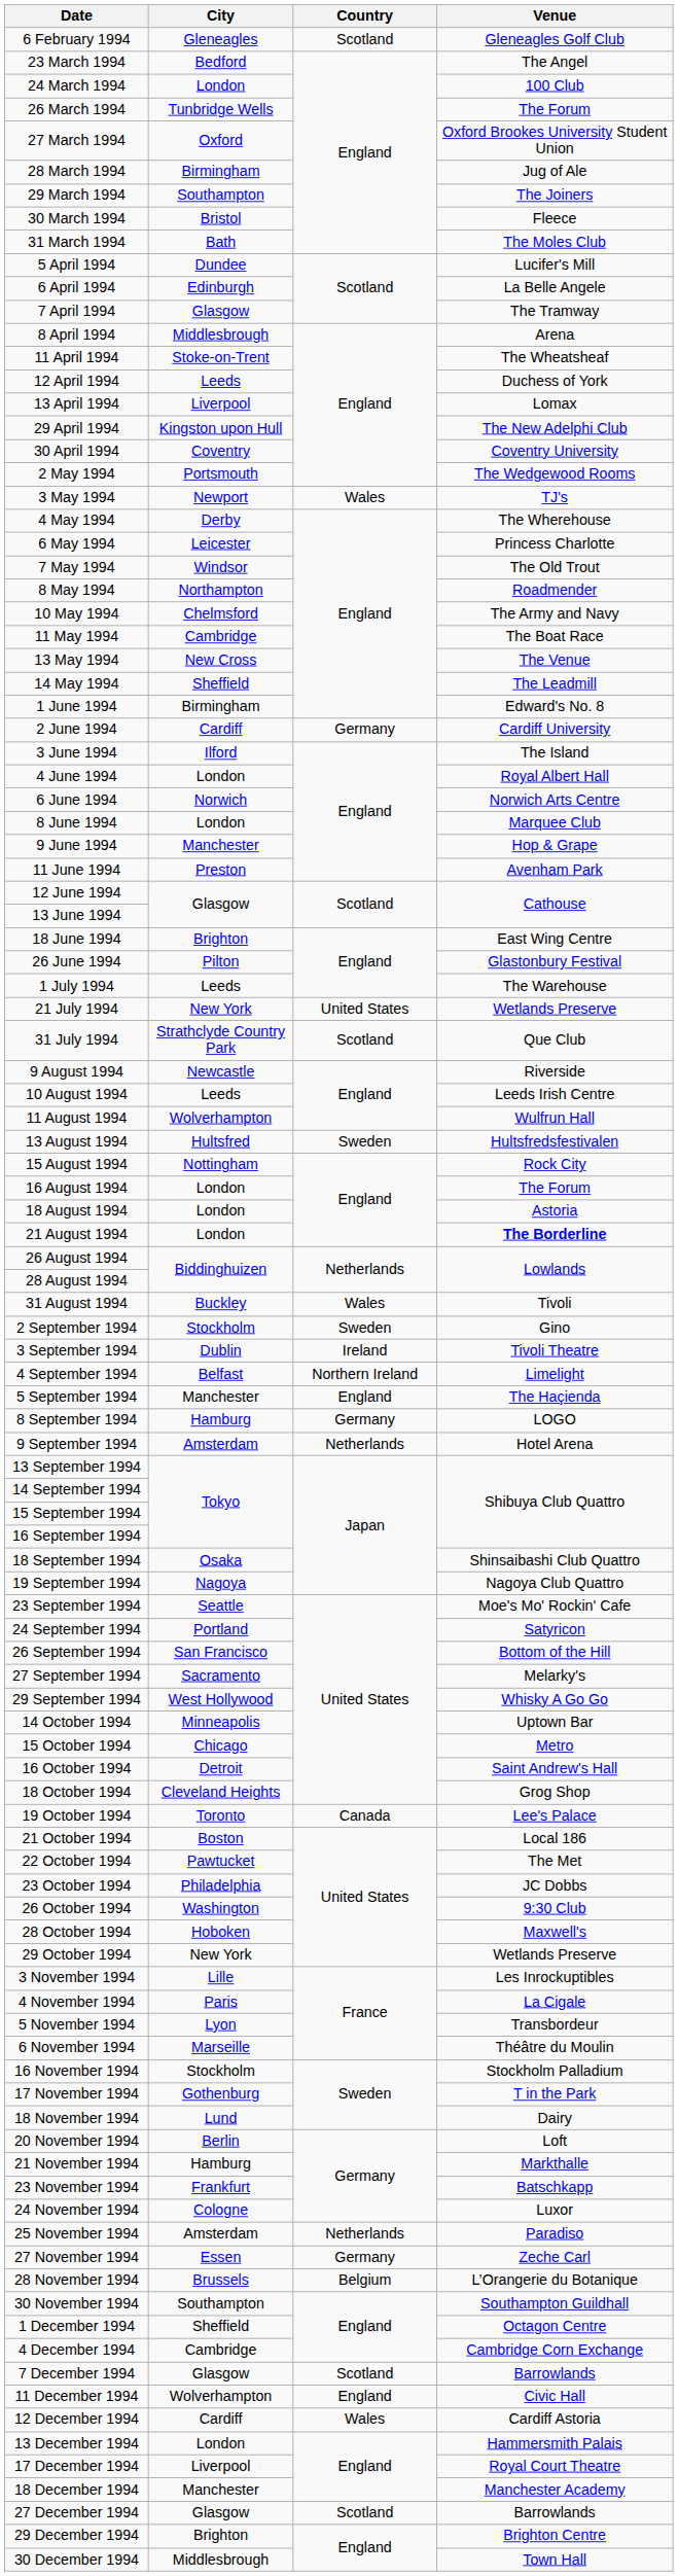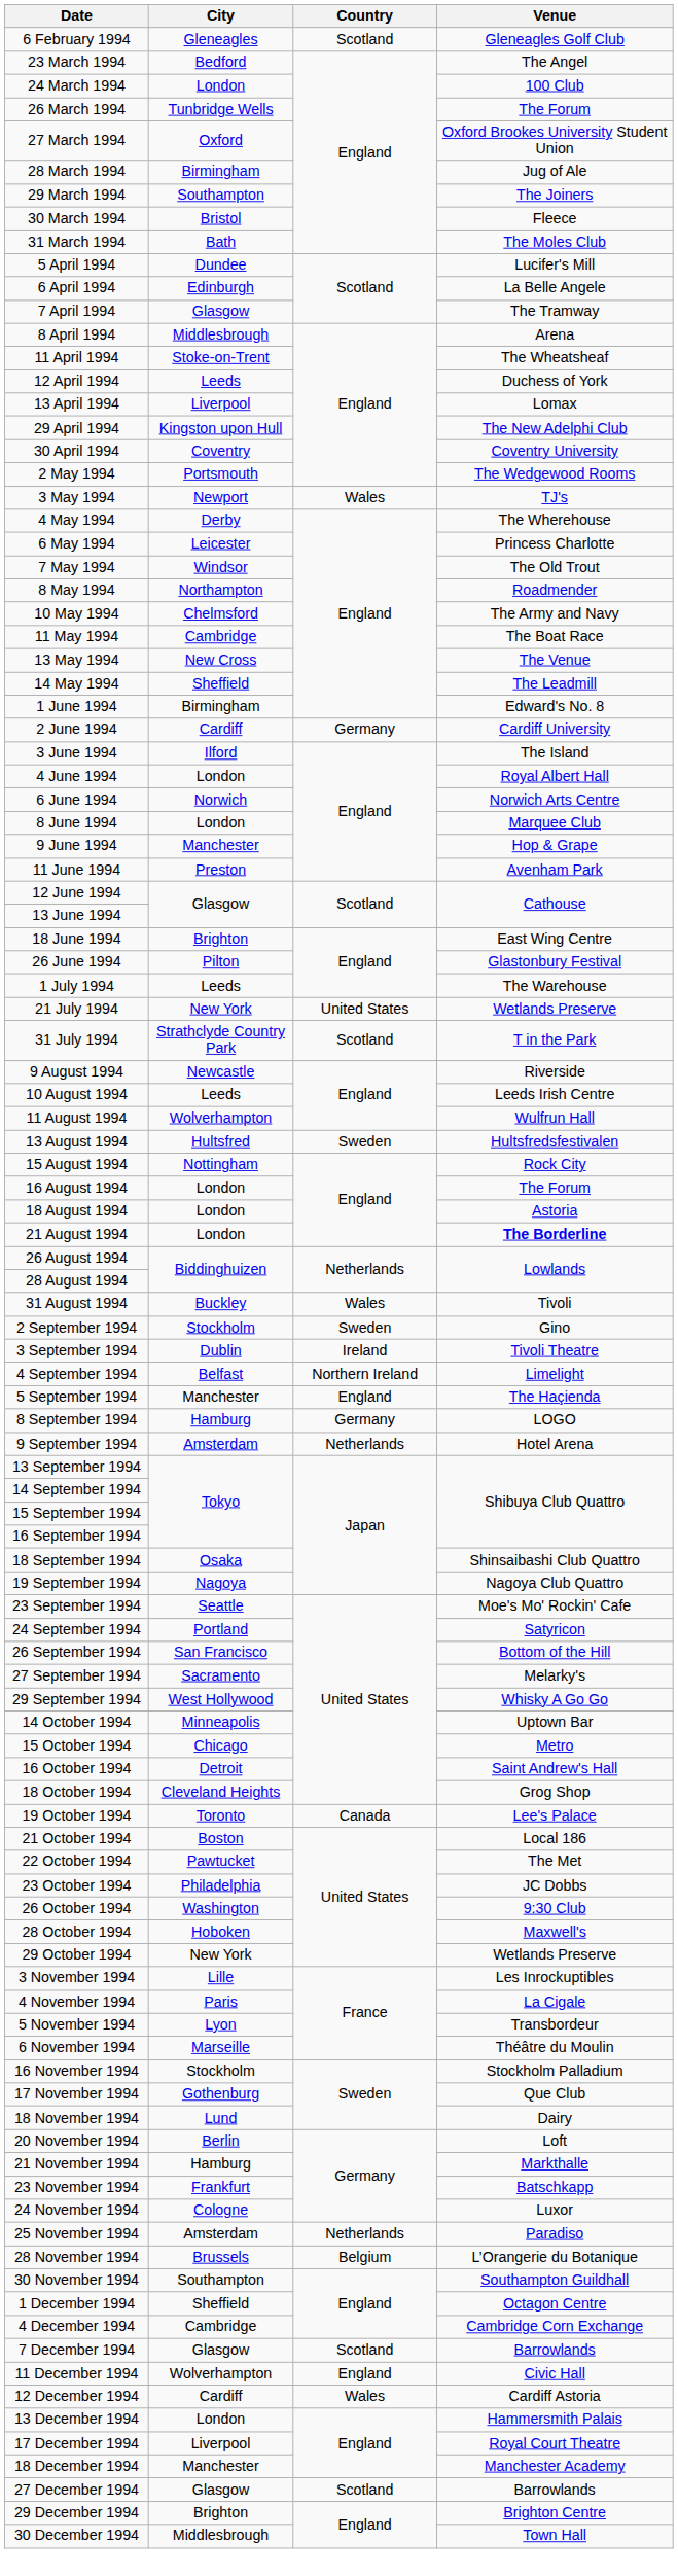31 July 1994 | Venue: Que Club -> T in the Park
17 November 1994 | Venue: T in the Park -> Que Club
- row: 27 November 1994 | Essen | Germany | Zeche Carl
